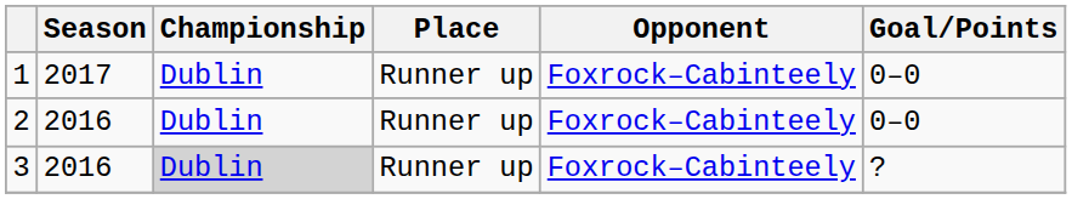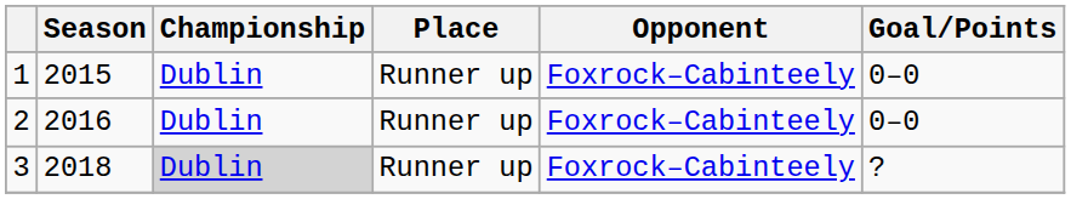1 | Season: 2017 -> 2015
3 | Season: 2016 -> 2018
